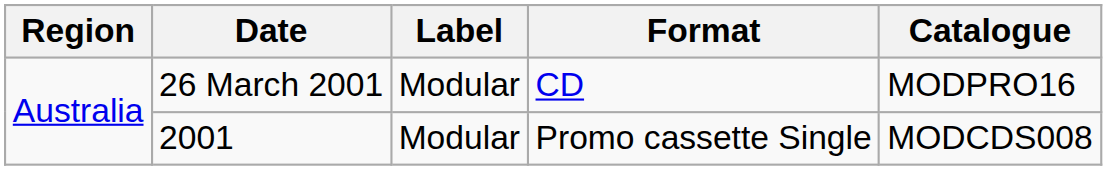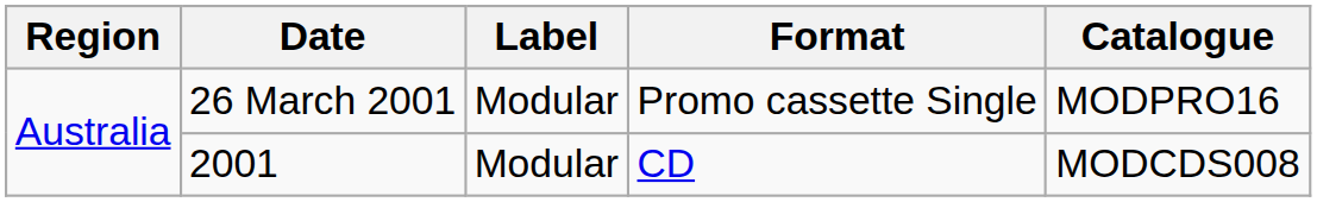26 March 2001 | Format: CD -> Promo cassette Single
2001 | Format: Promo cassette Single -> CD
